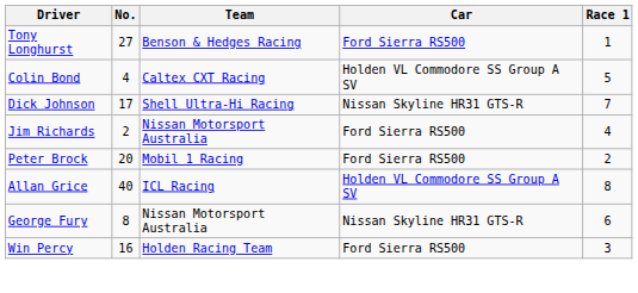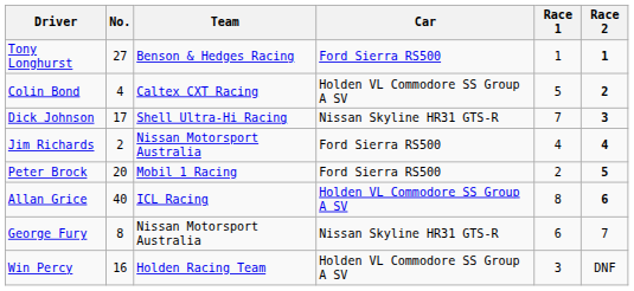+ column: Race 2 | 1 | 2 | 3 | 4 | 5 | 6 | 7 | DNF
Win Percy | Car: Ford Sierra RS500 -> Holden VL Commodore SS Group A SV
